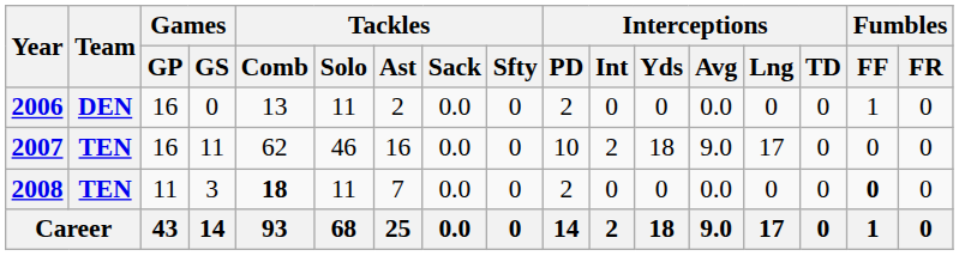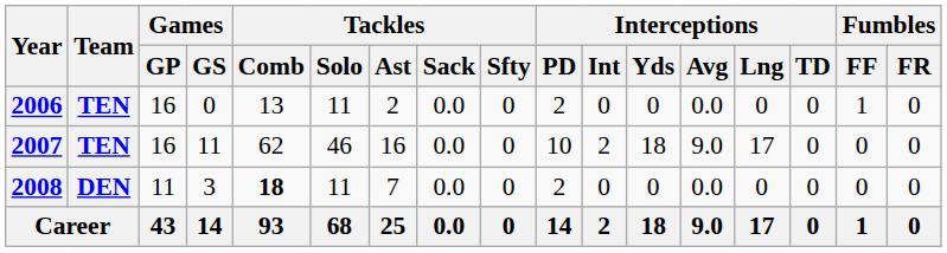2006 | Team: DEN -> TEN
2008 | Team: TEN -> DEN
2008 | Fumbles / FF: bold -> normal
